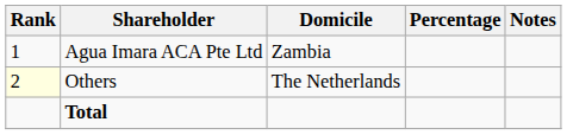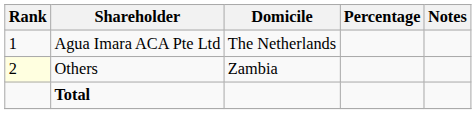Agua Imara ACA Pte Ltd | Domicile: Zambia -> The Netherlands
Others | Domicile: The Netherlands -> Zambia
